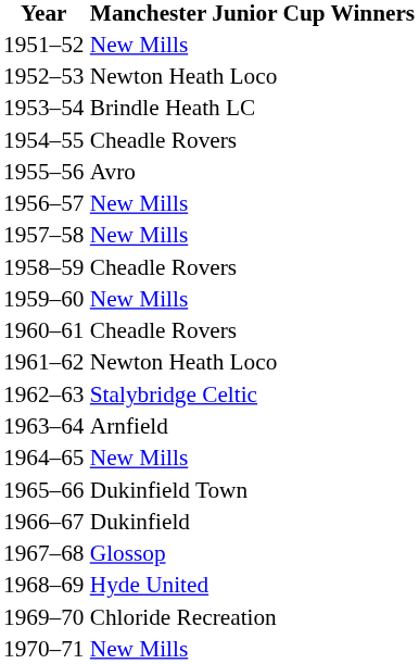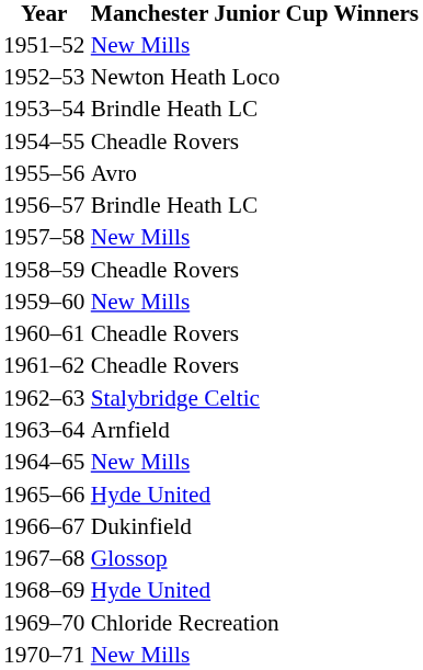1956–57 | Manchester Junior Cup Winners: New Mills -> Brindle Heath LC
1961–62 | Manchester Junior Cup Winners: Newton Heath Loco -> Cheadle Rovers
1965–66 | Manchester Junior Cup Winners: Dukinfield Town -> Hyde United
